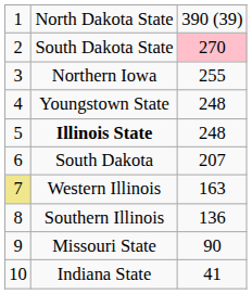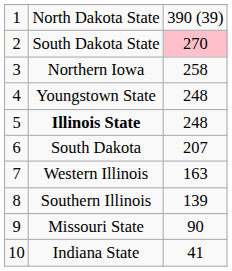Northern Iowa | column 3: 255 -> 258
Western Illinois | column 1: khaki background -> no background
Southern Illinois | column 3: 136 -> 139
